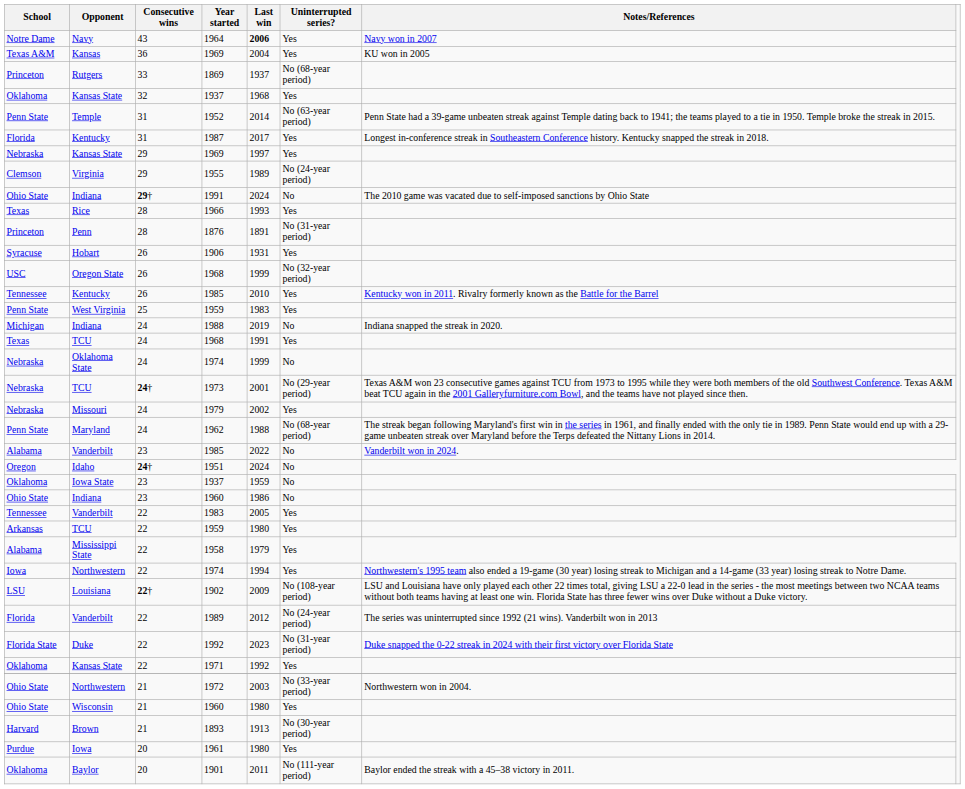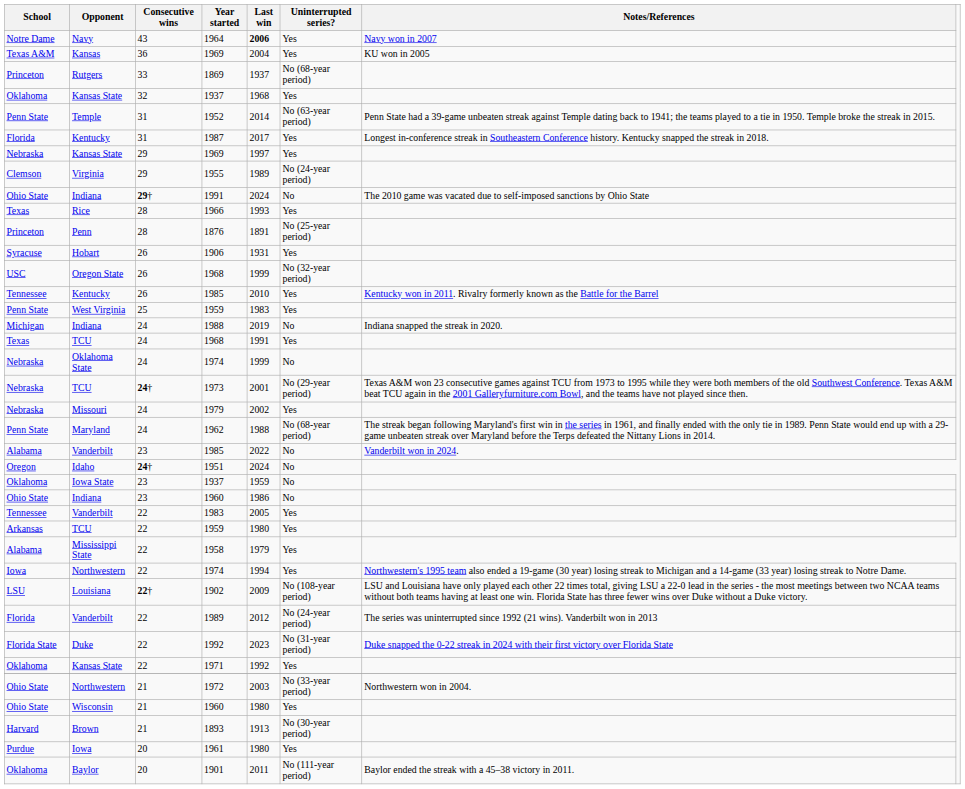1876 | Uninterrupted series?: No (31-year period) -> No (25-year period)
